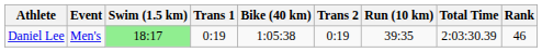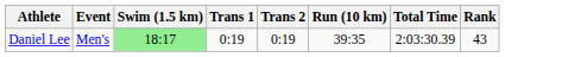- column: Bike (40 km) | 1:05:38
Daniel Lee | Rank: 46 -> 43
